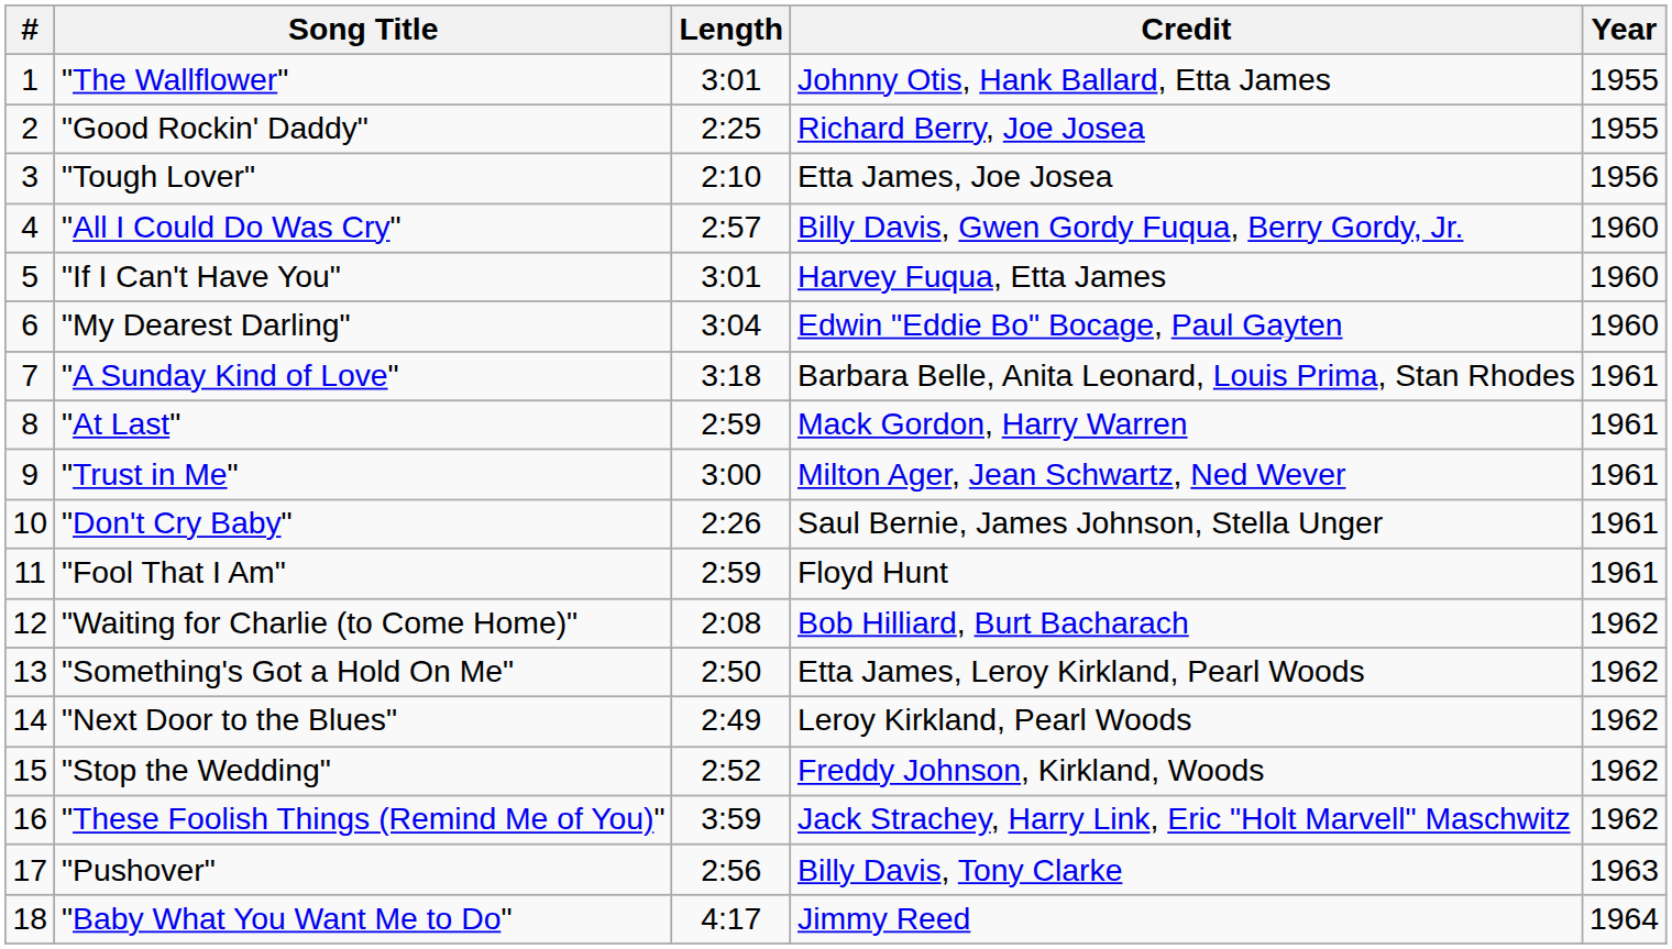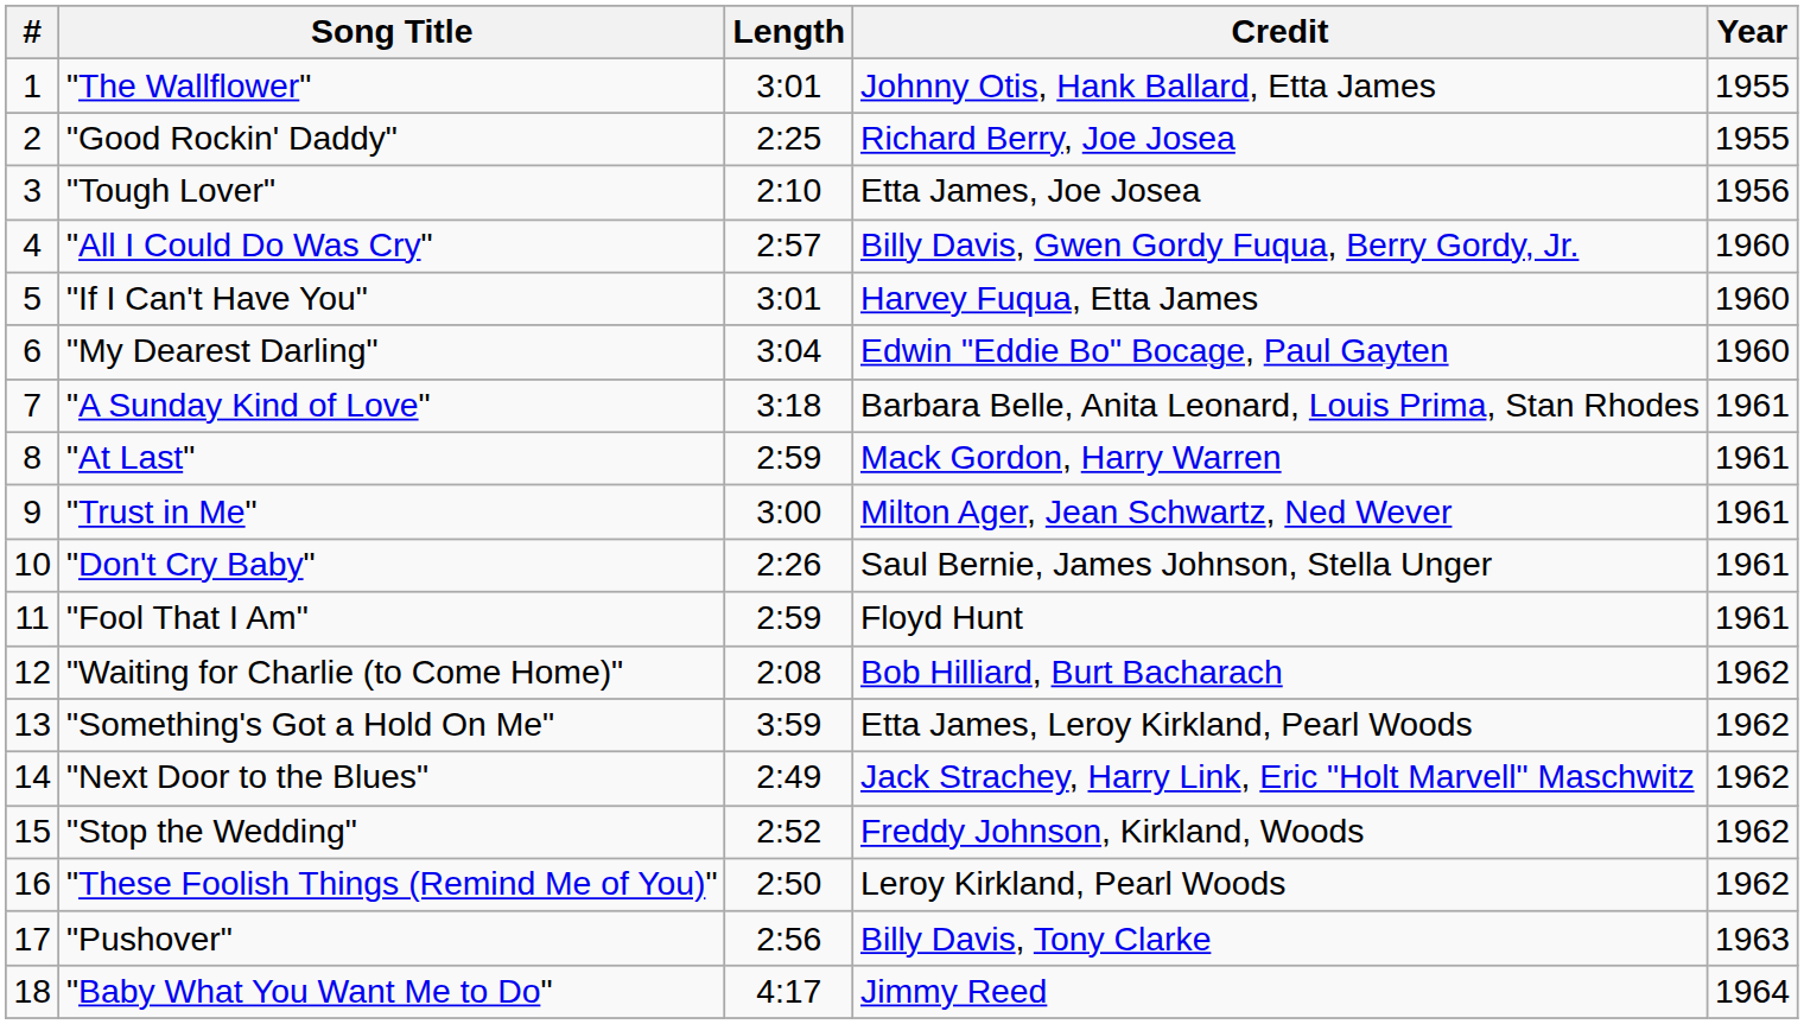"Something's Got a Hold On Me" | Length: 2:50 -> 3:59
"Next Door to the Blues" | Credit: Leroy Kirkland, Pearl Woods -> Jack Strachey, Harry Link, Eric "Holt Marvell" Maschwitz
"These Foolish Things (Remind Me of You)" | Length: 3:59 -> 2:50
"These Foolish Things (Remind Me of You)" | Credit: Jack Strachey, Harry Link, Eric "Holt Marvell" Maschwitz -> Leroy Kirkland, Pearl Woods
